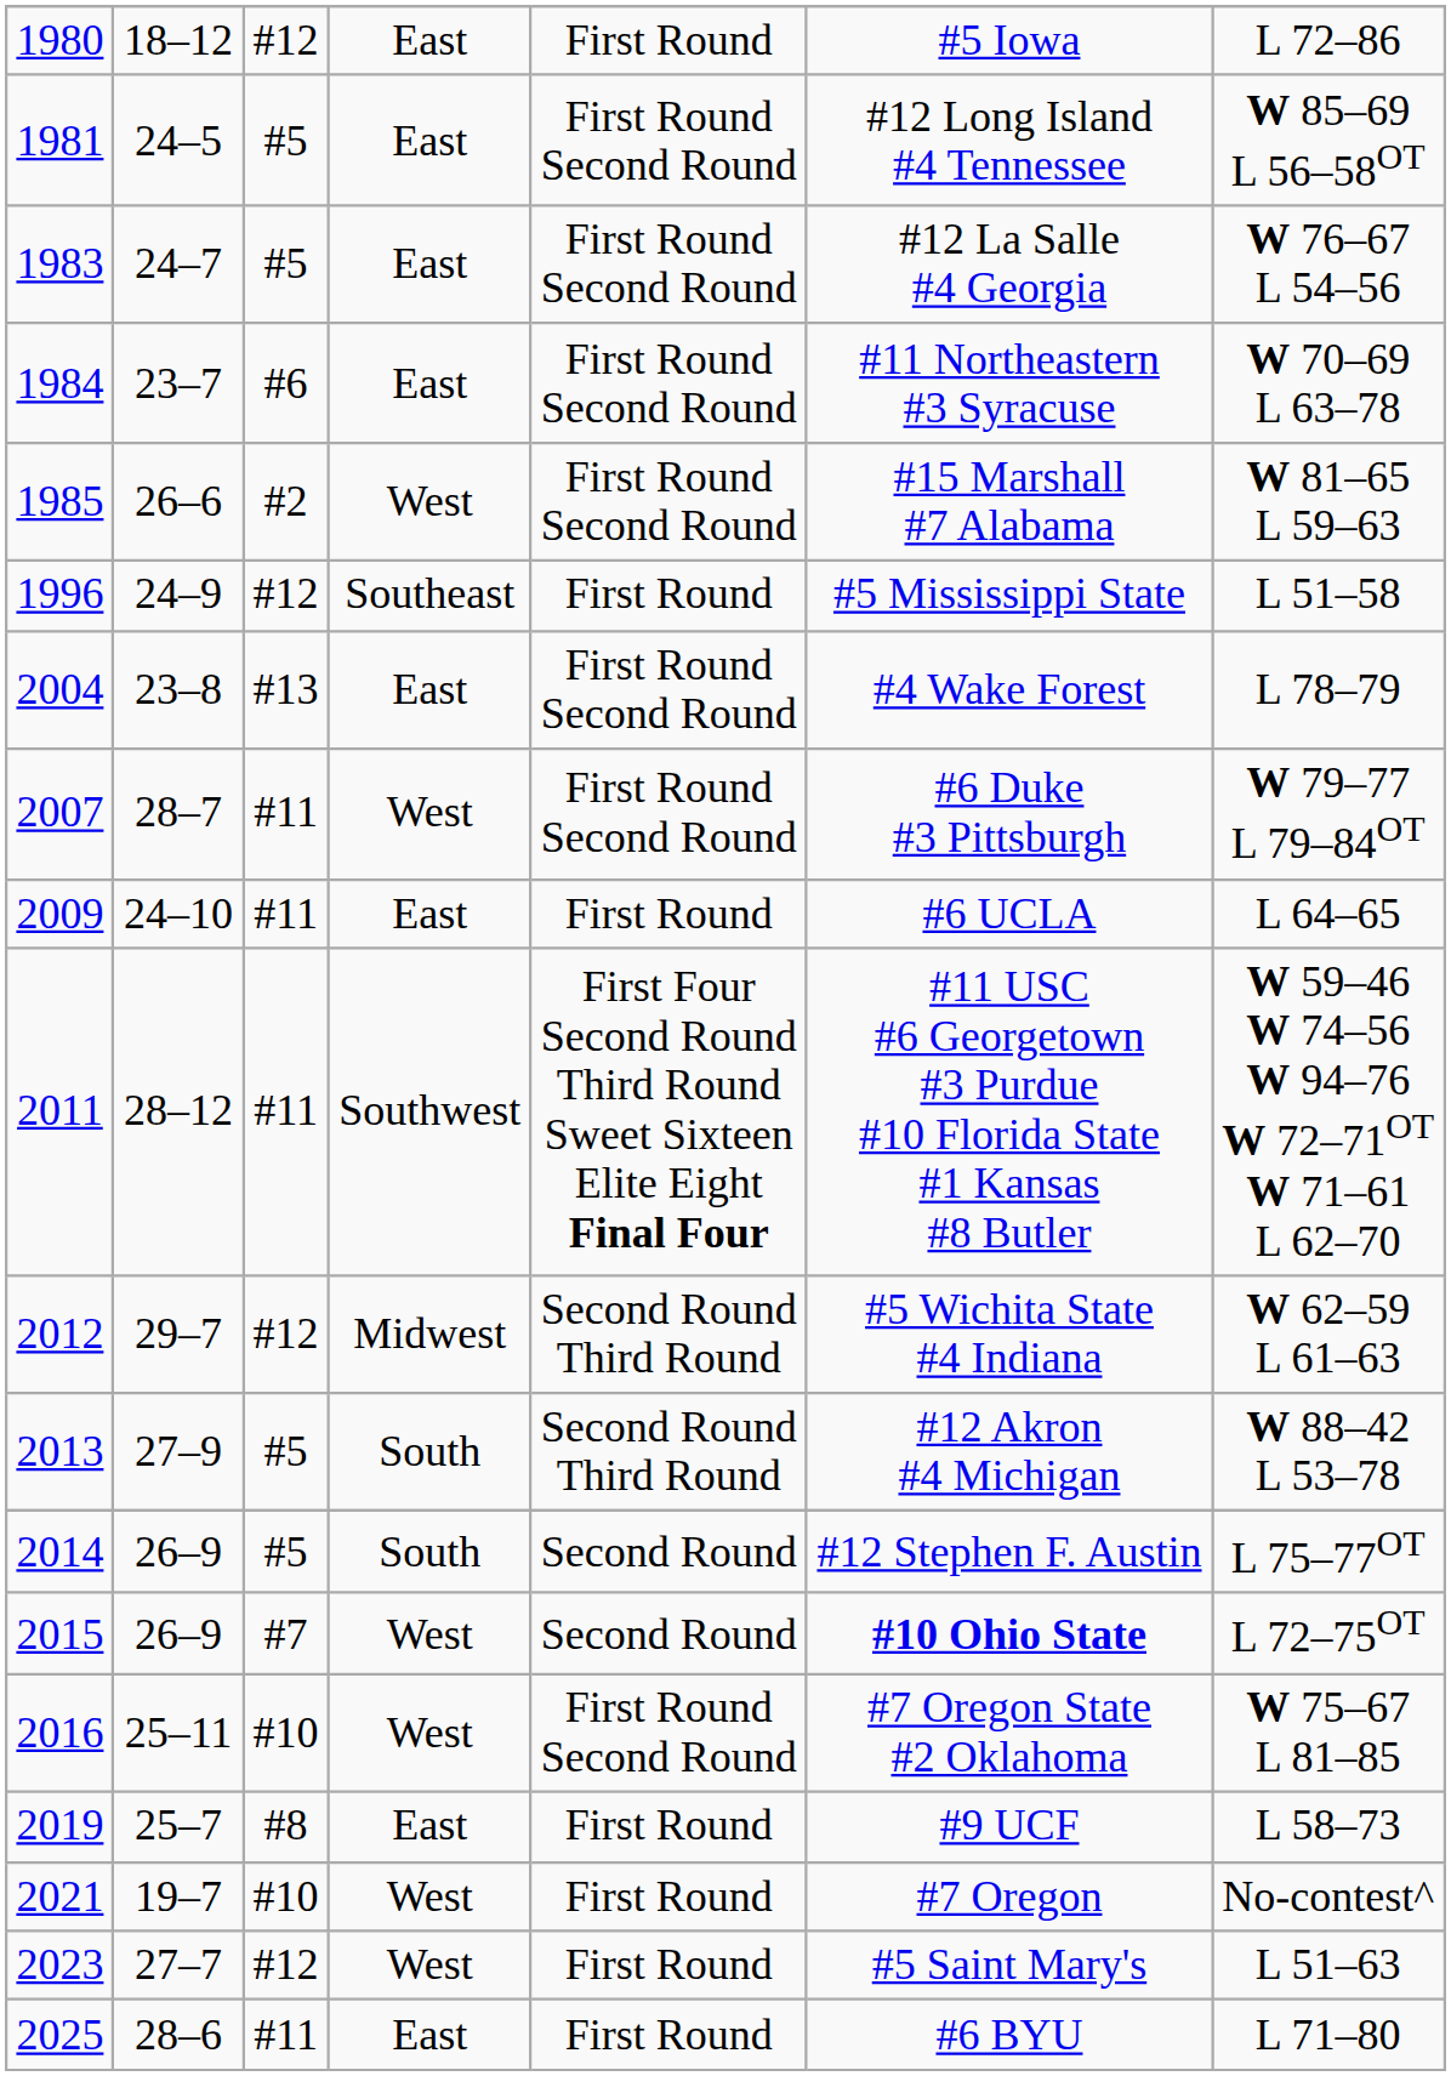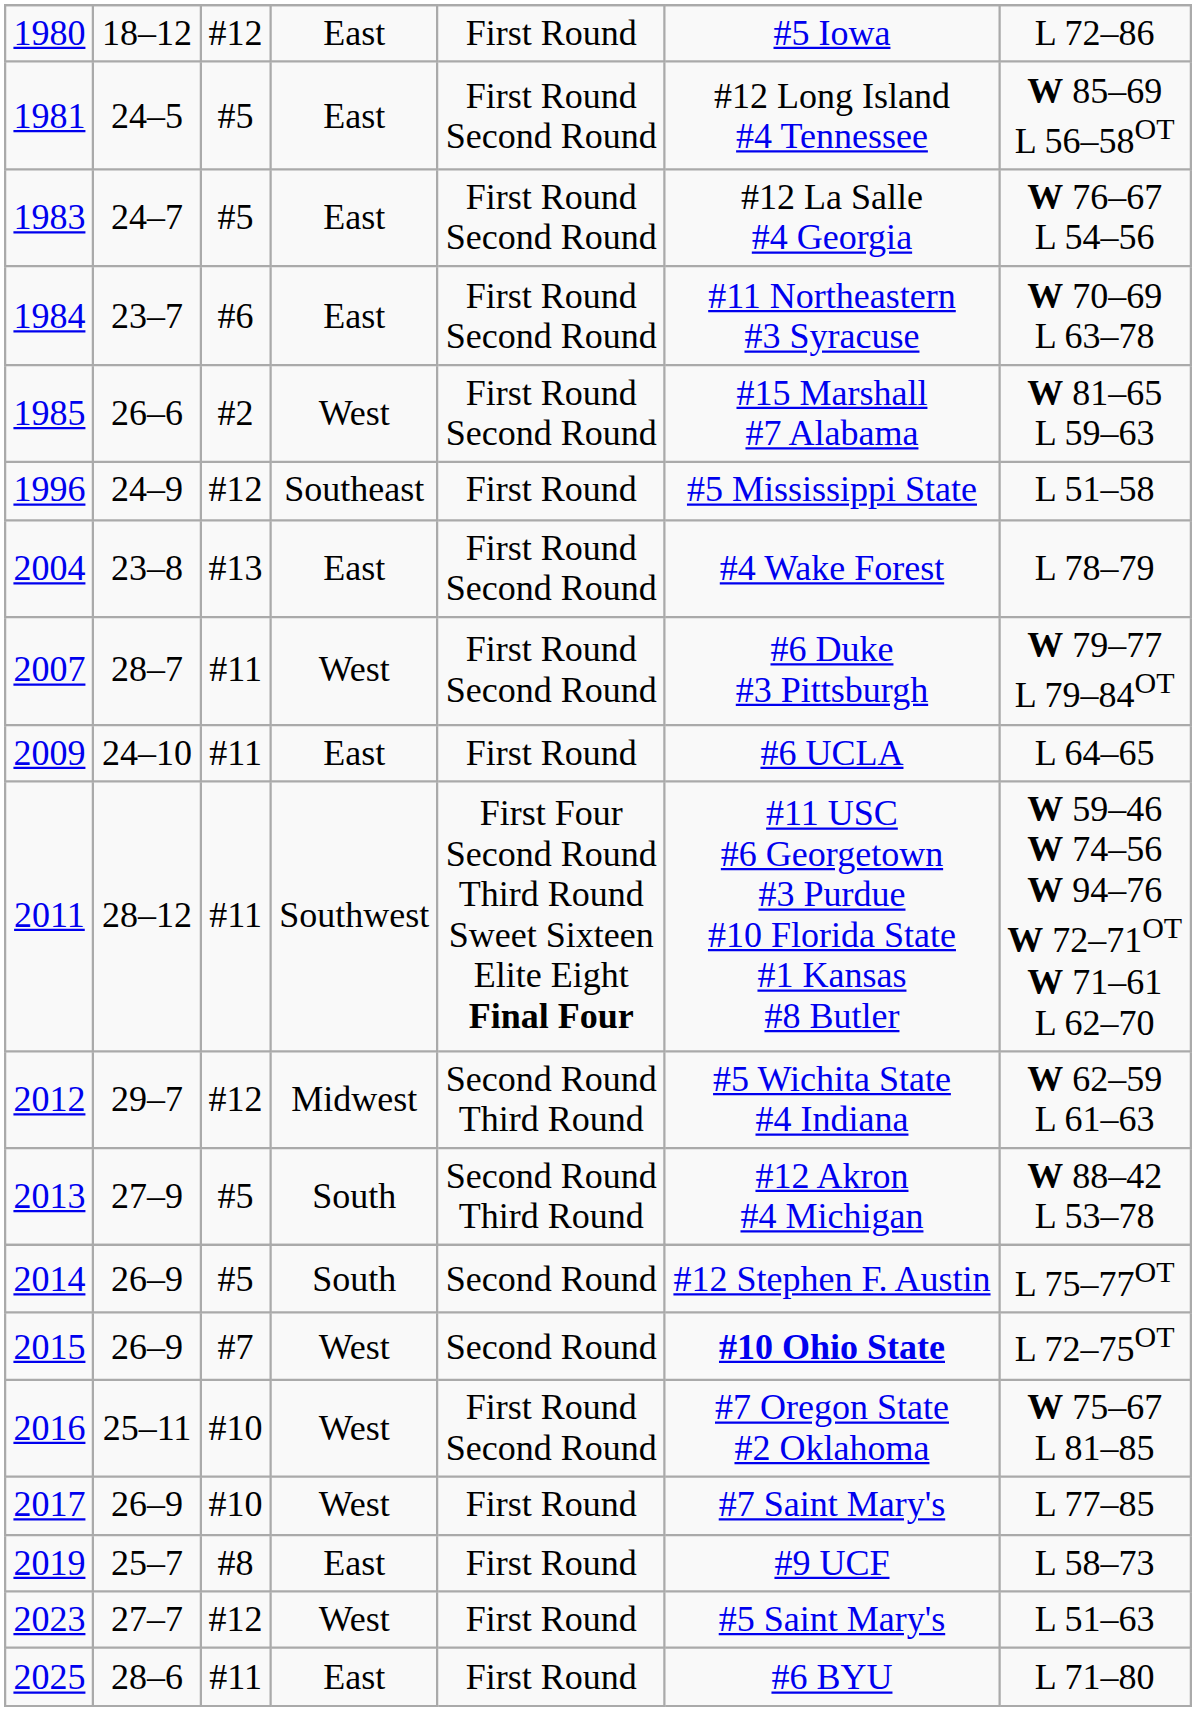+ row: 2017 | 26–9 | #10 | West | First Round | #7 Saint Mary's | L 77–85
- row: 2021 | 19–7 | #10 | West | First Round | #7 Oregon | No-contest^
